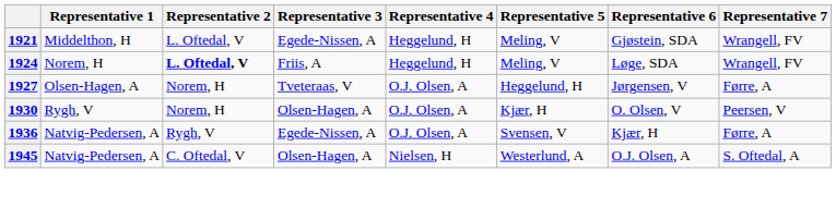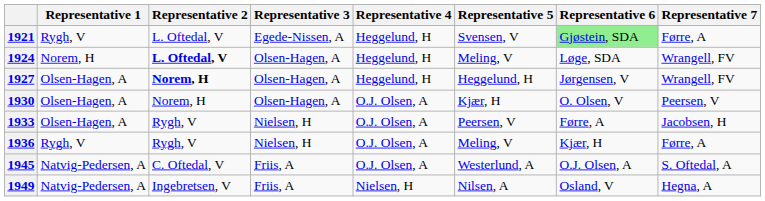1921 | Representative 1: Middelthon, H -> Rygh, V
1921 | Representative 5: Meling, V -> Svensen, V
1921 | Representative 6: no background -> lightgreen background
1921 | Representative 7: Wrangell, FV -> Førre, A
1924 | Representative 3: Friis, A -> Olsen-Hagen, A
1927 | Representative 2: normal -> bold
1927 | Representative 3: Tveteraas, V -> Olsen-Hagen, A
1927 | Representative 4: O.J. Olsen, A -> Heggelund, H
1927 | Representative 7: Førre, A -> Wrangell, FV
1930 | Representative 1: Rygh, V -> Olsen-Hagen, A
+ row: 1933 | Olsen-Hagen, A | Rygh, V | Nielsen, H | O.J. Olsen, A | Peersen, V | Førre, A | Jacobsen, H
1936 | Representative 1: Natvig-Pedersen, A -> Rygh, V
1936 | Representative 3: Egede-Nissen, A -> Nielsen, H
1936 | Representative 5: Svensen, V -> Meling, V
1945 | Representative 3: Olsen-Hagen, A -> Friis, A
1945 | Representative 4: Nielsen, H -> O.J. Olsen, A
+ row: 1949 | Natvig-Pedersen, A | Ingebretsen, V | Friis, A | Nielsen, H | Nilsen, A | Osland, V | Hegna, A
